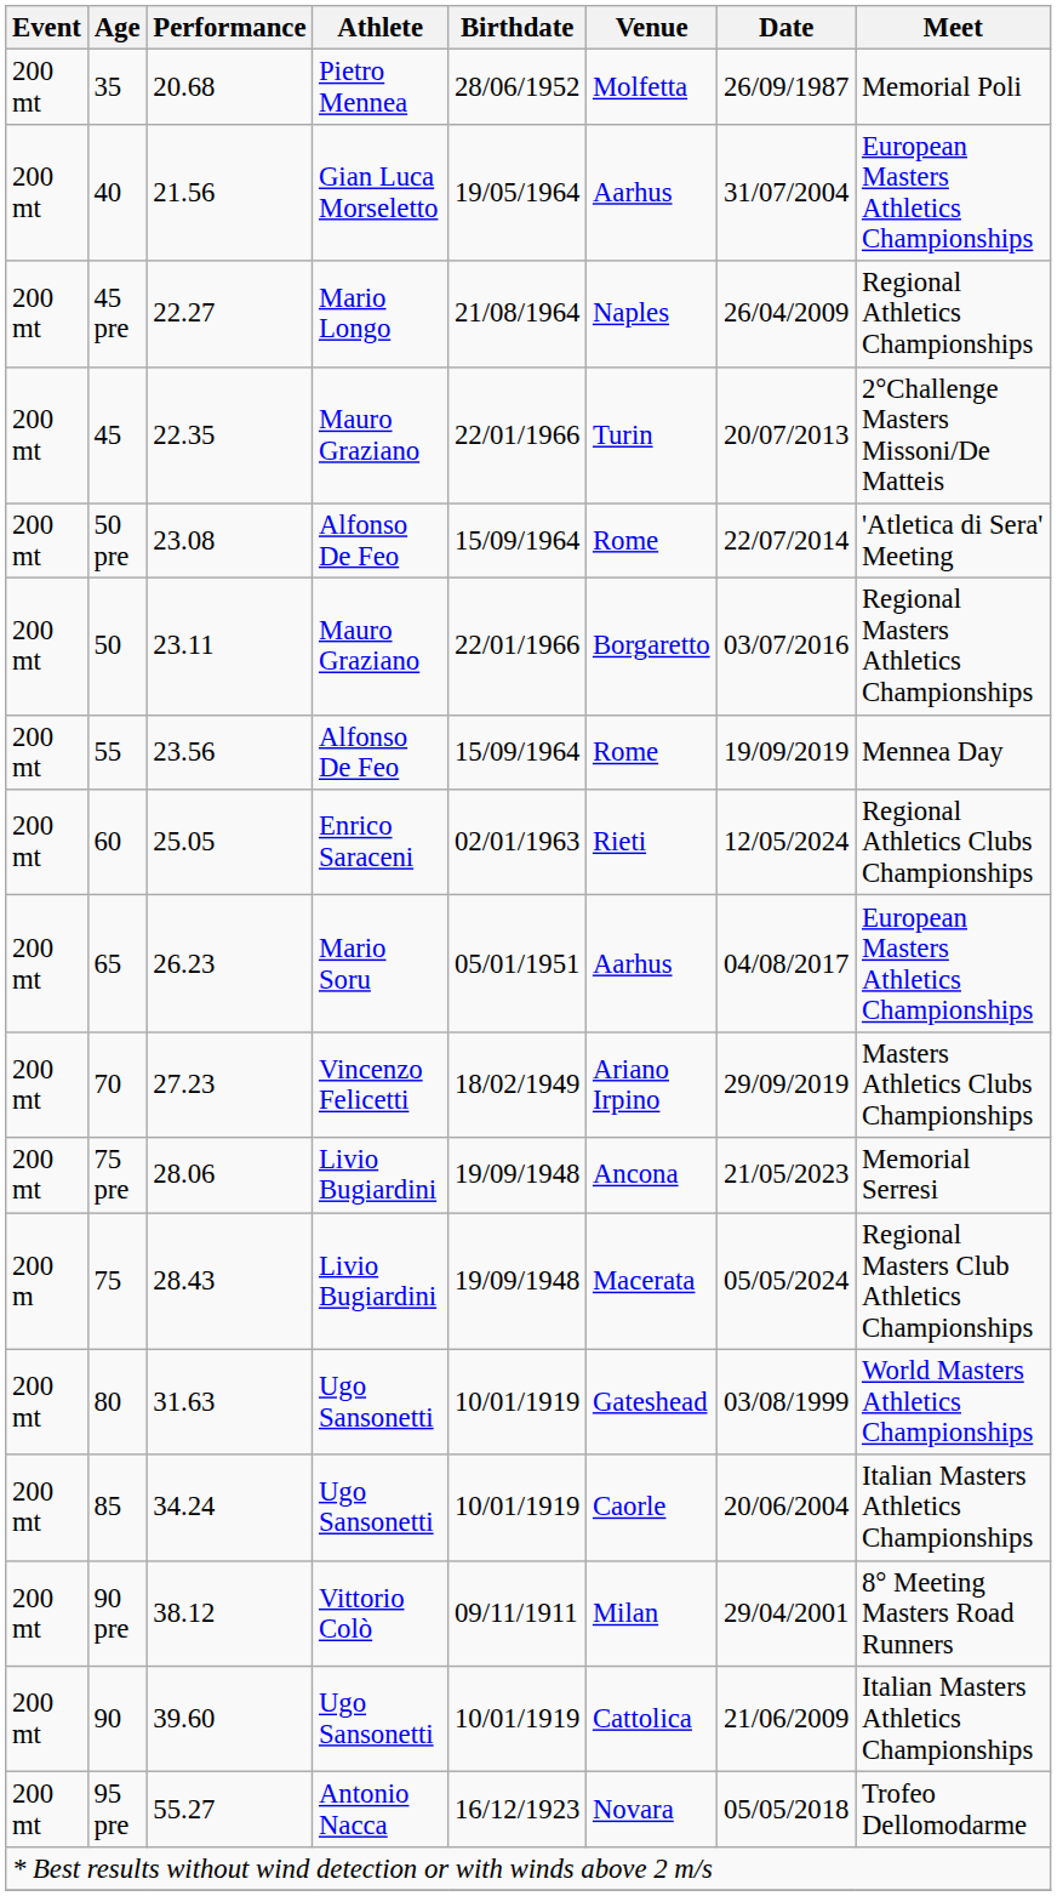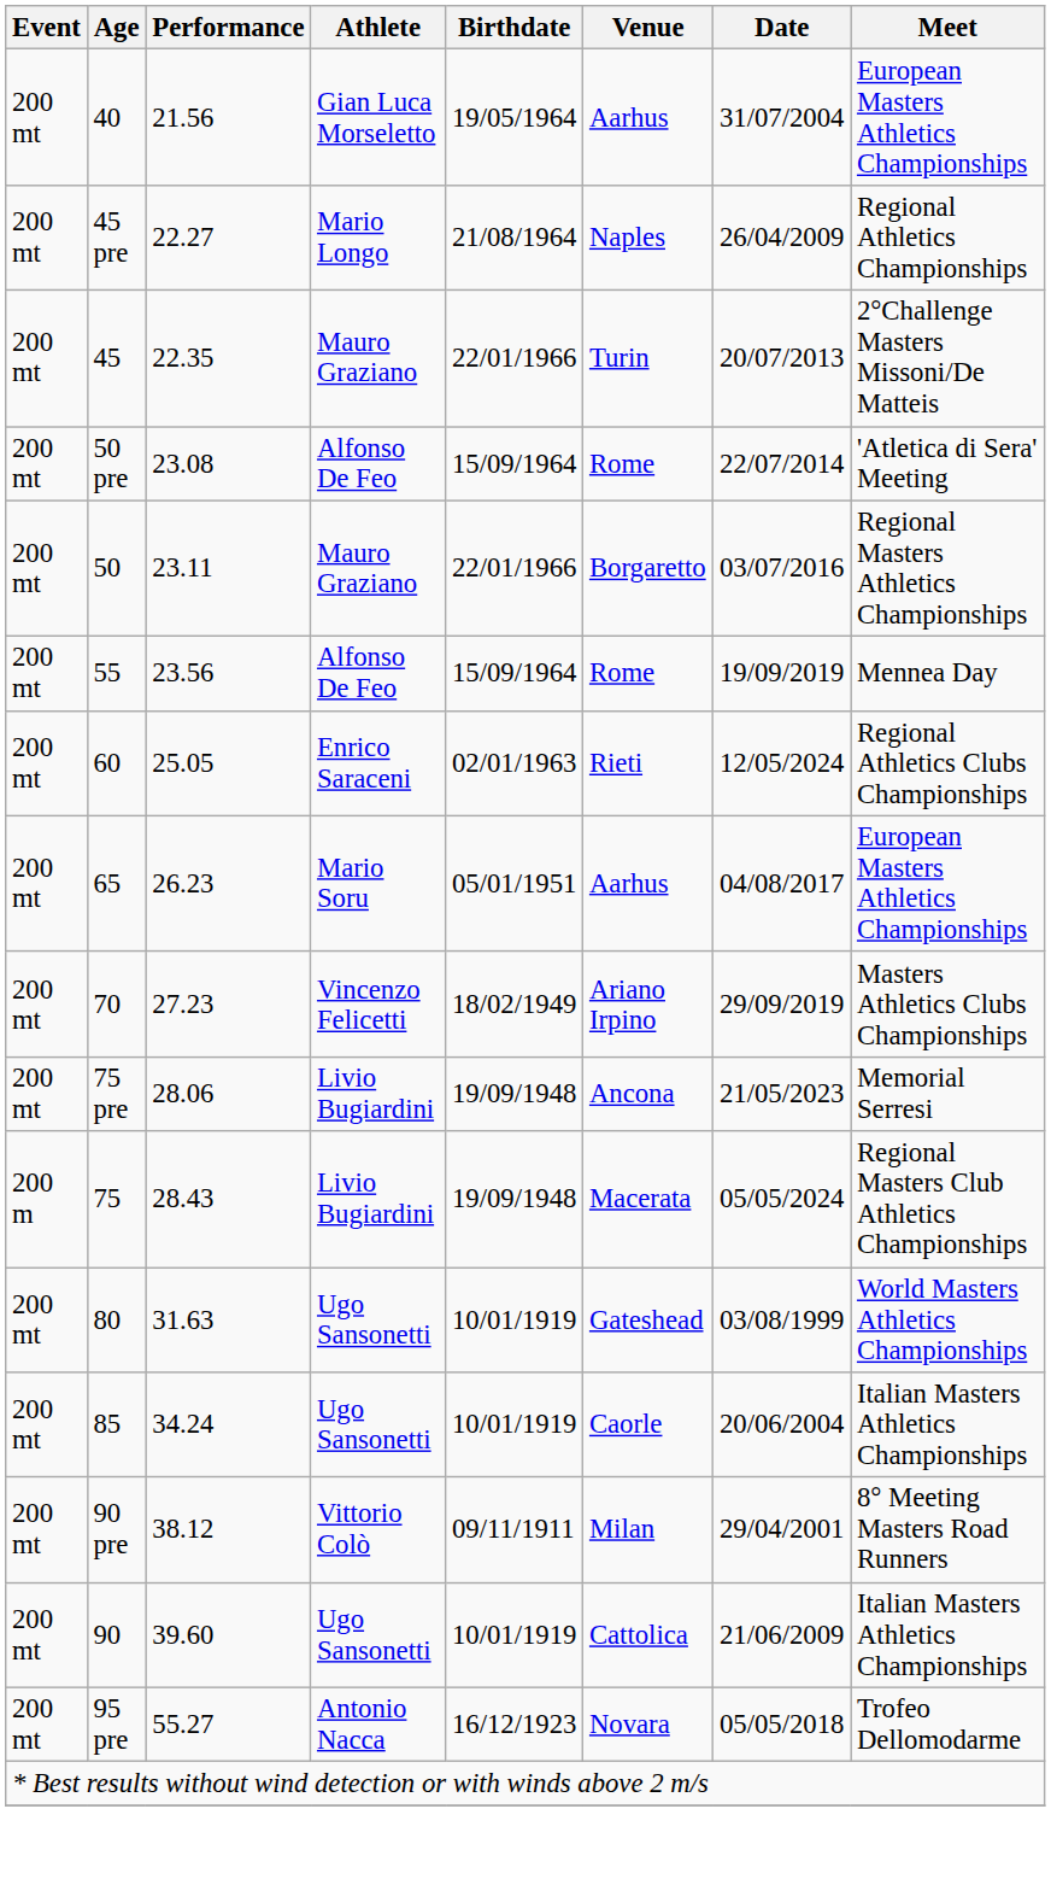- row: 200 mt | 35 | 20.68 | Pietro Mennea | 28/06/1952 | Molfetta | 26/09/1987 | Memorial Poli
